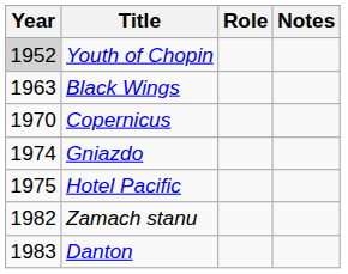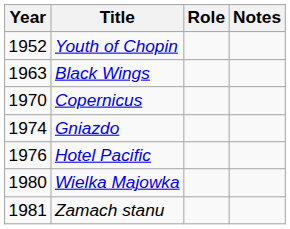Youth of Chopin | Year: lightgrey background -> no background
Hotel Pacific | Year: 1975 -> 1976
+ row: 1980 | Wielka Majowka
Zamach stanu | Year: 1982 -> 1981
- row: 1983 | Danton
